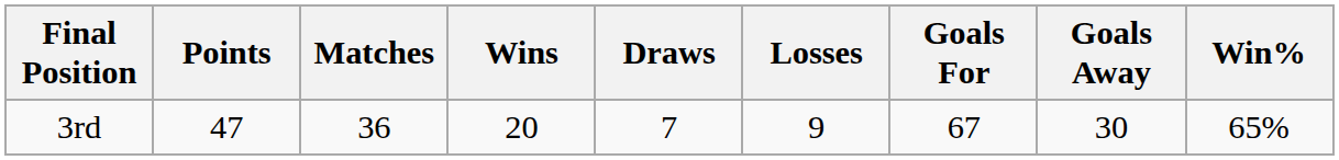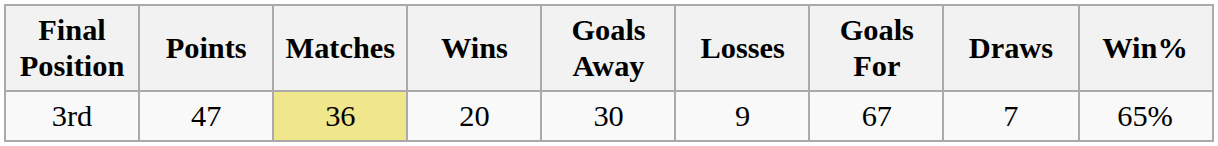columns swapped: Draws <-> Goals Away
3rd | Matches: no background -> khaki background
